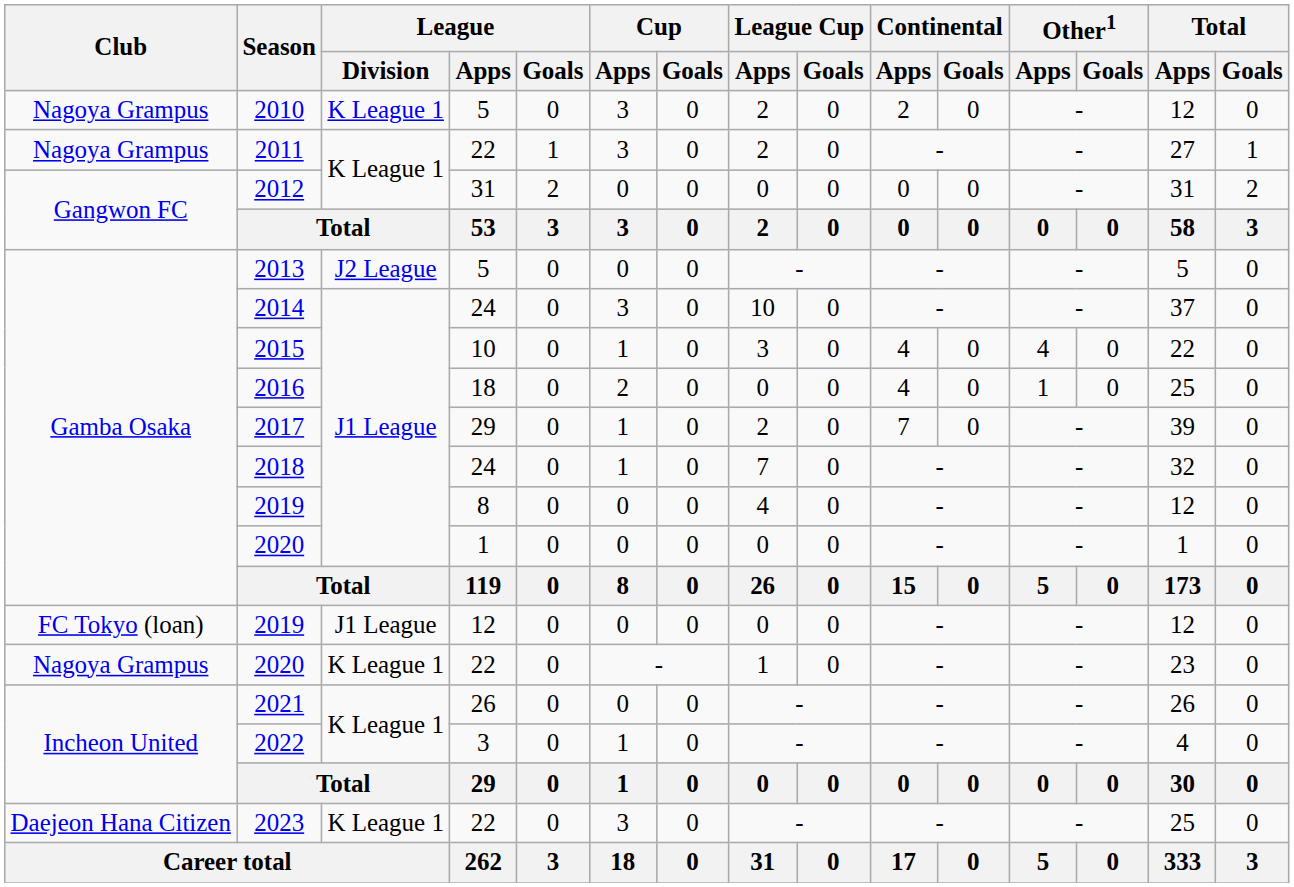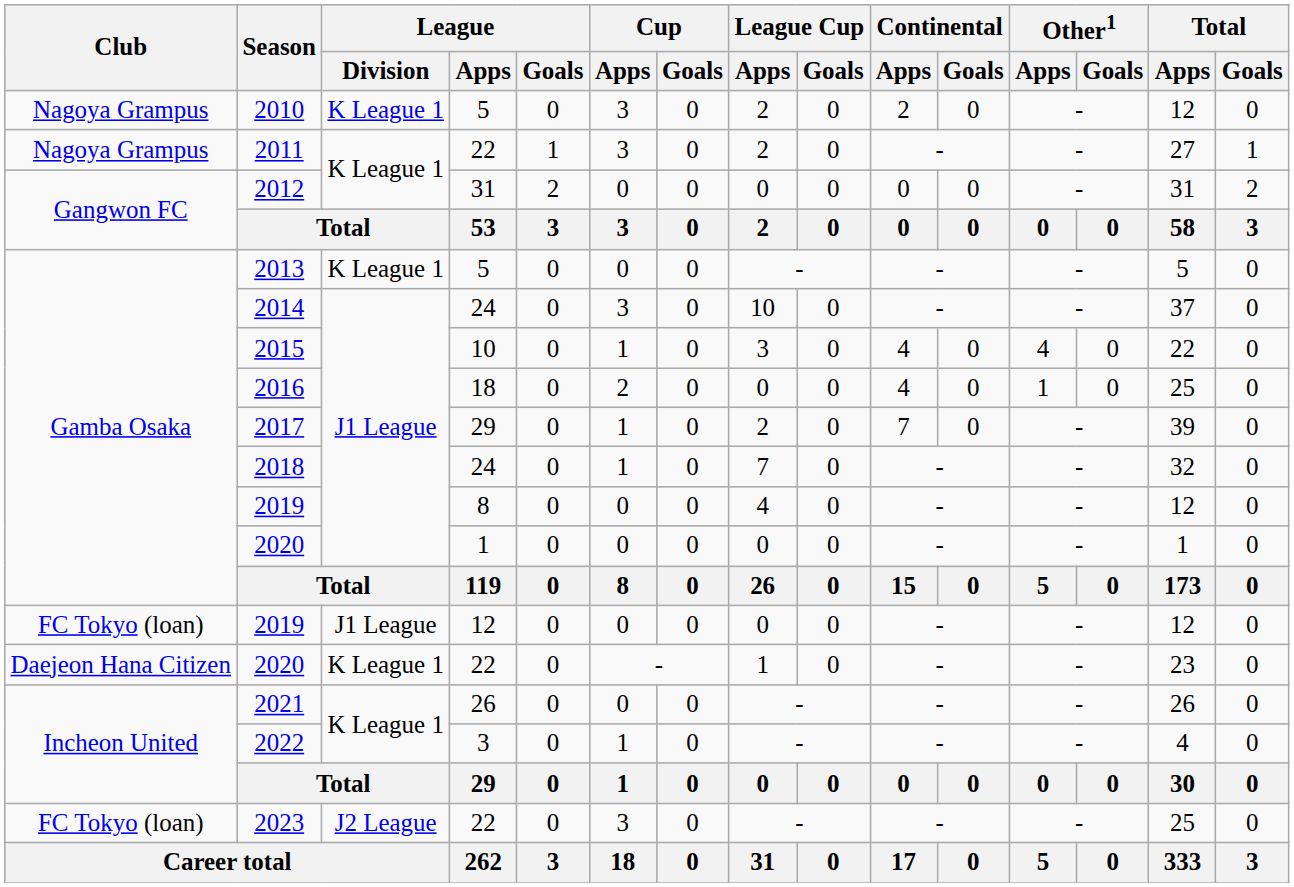2013 | League / Division: J2 League -> K League 1
2020 / 22 | Club: Nagoya Grampus -> Daejeon Hana Citizen
2023 | Club: Daejeon Hana Citizen -> FC Tokyo (loan)
2023 | League / Division: K League 1 -> J2 League
